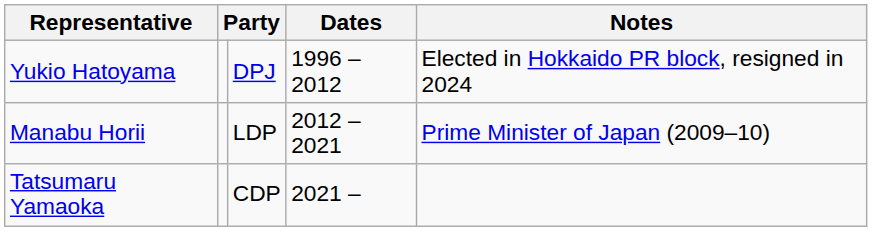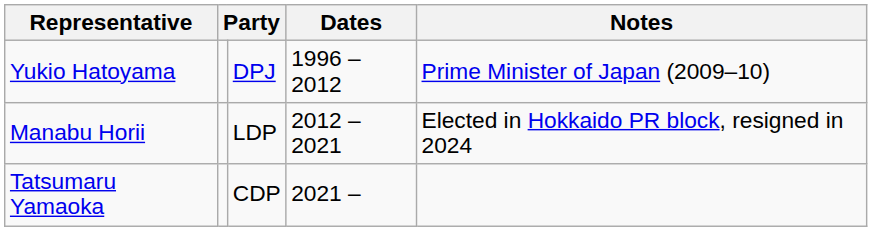Yukio Hatoyama | Notes: Elected in Hokkaido PR block, resigned in 2024 -> Prime Minister of Japan (2009–10)
Manabu Horii | Notes: Prime Minister of Japan (2009–10) -> Elected in Hokkaido PR block, resigned in 2024
